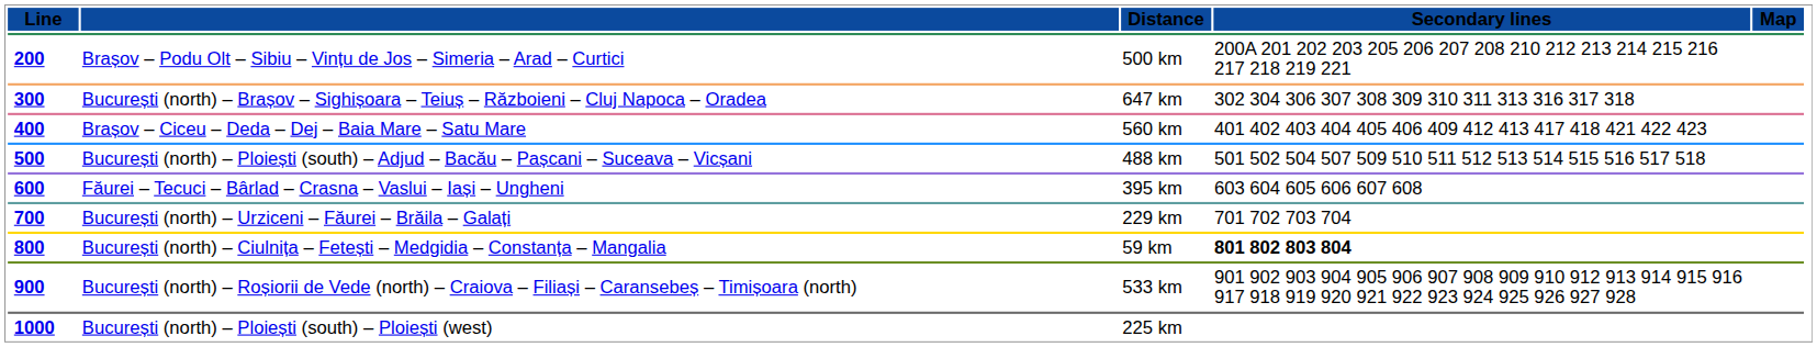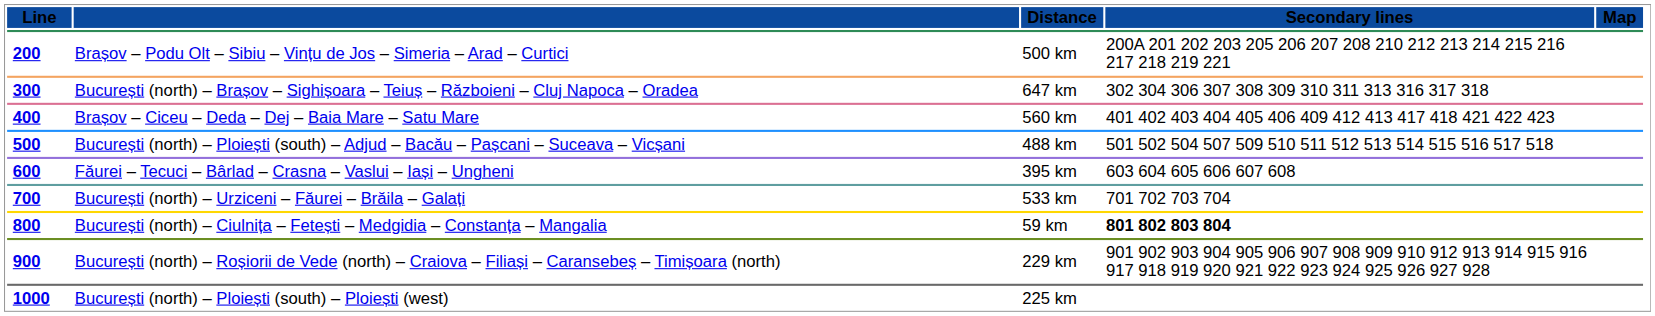700 | Distance: 229 km -> 533 km
900 | Distance: 533 km -> 229 km
